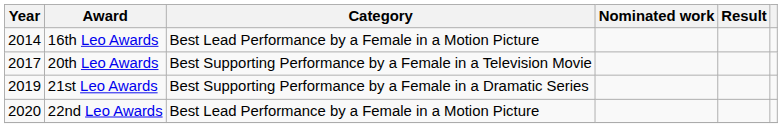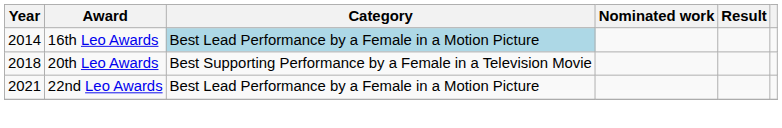16th Leo Awards | Category: no background -> lightblue background
20th Leo Awards | Year: 2017 -> 2018
- row: 2019 | 21st Leo Awards | Best Supporting Performance by a Female in a Dramatic Series
22nd Leo Awards | Year: 2020 -> 2021
